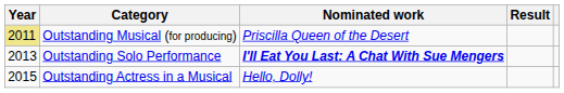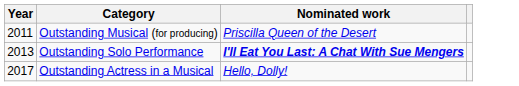- column: Result
Outstanding Musical (for producing) | Year: khaki background -> no background
Outstanding Actress in a Musical | Year: 2015 -> 2017
